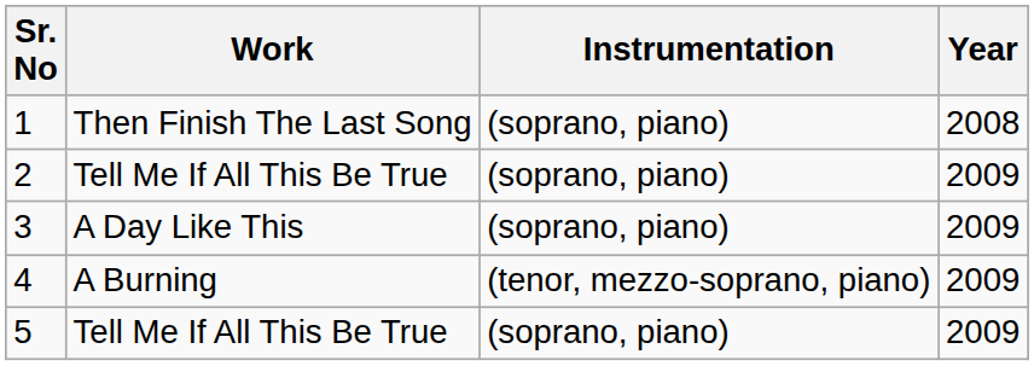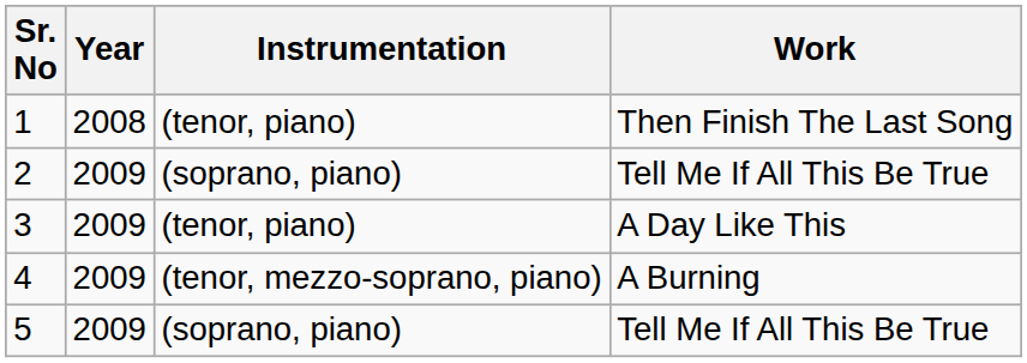columns swapped: Work <-> Year
1 | Instrumentation: (soprano, piano) -> (tenor, piano)
3 | Instrumentation: (soprano, piano) -> (tenor, piano)
